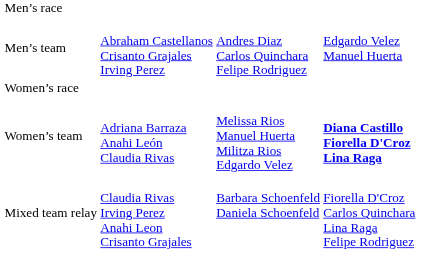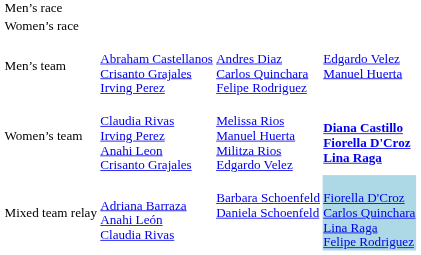rows swapped: Men’s team <-> Women’s race
Women’s team | column 2: Adriana Barraza Anahi León Claudia Rivas -> Claudia Rivas Irving Perez Anahi Leon Crisanto Grajales
Mixed team relay | column 2: Claudia Rivas Irving Perez Anahi Leon Crisanto Grajales -> Adriana Barraza Anahi León Claudia Rivas
Mixed team relay | column 4: no background -> lightblue background
